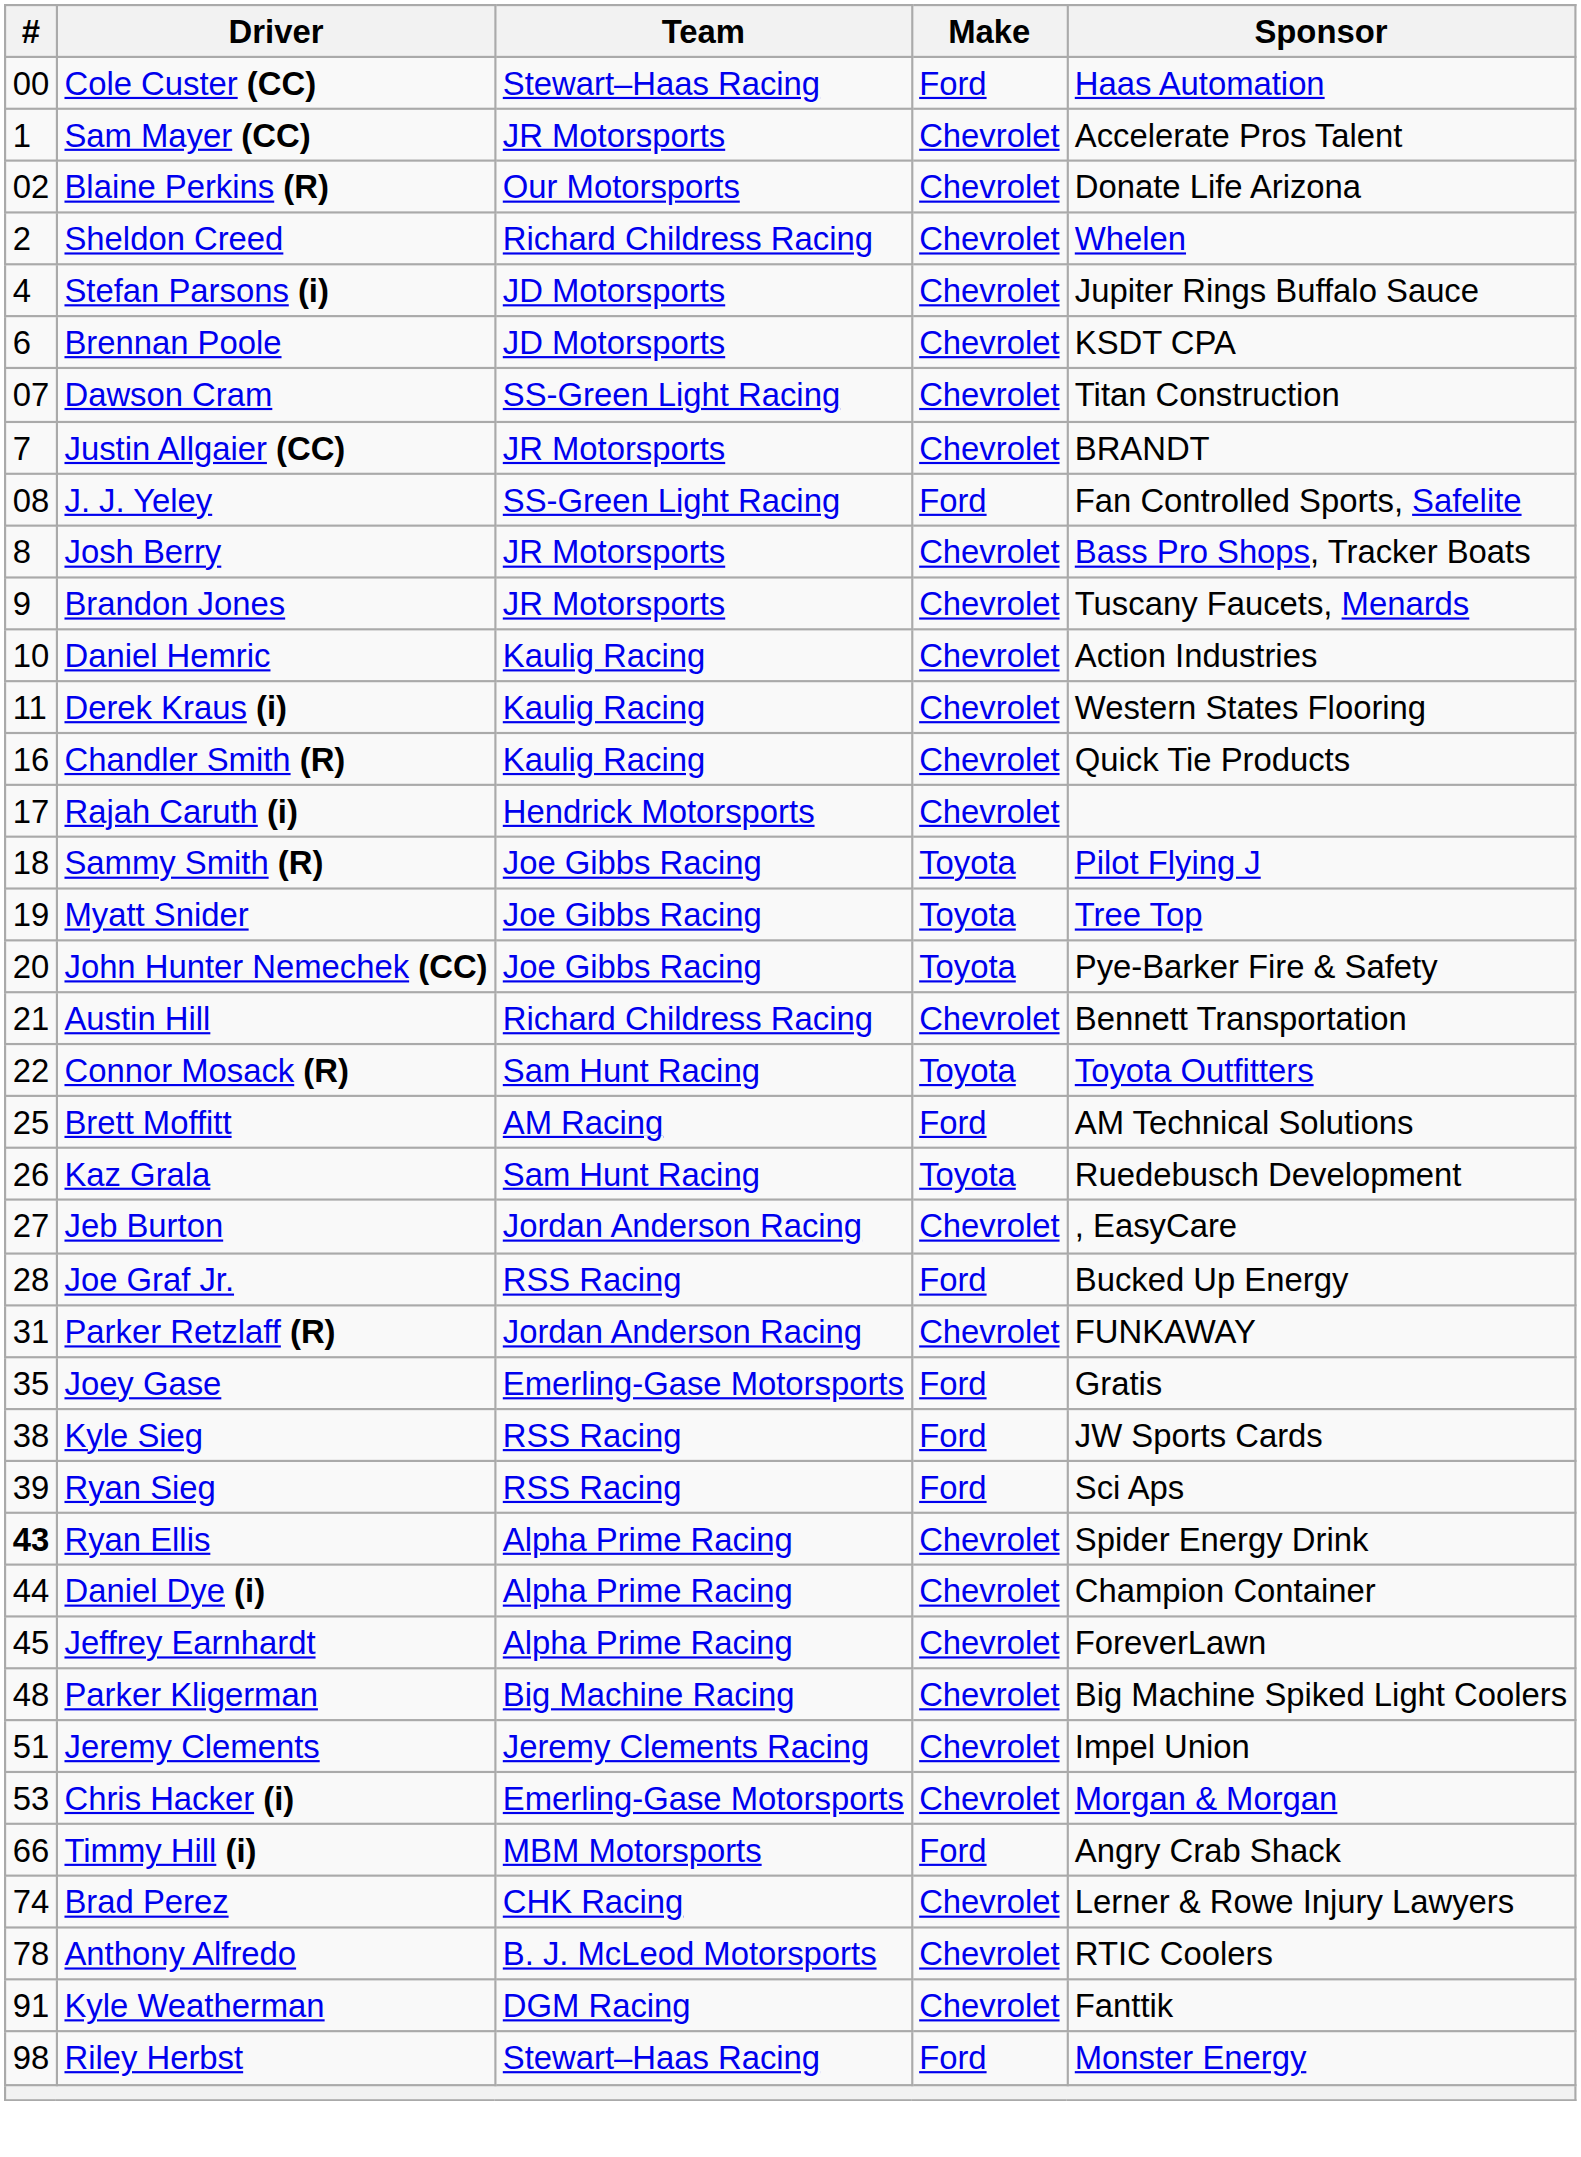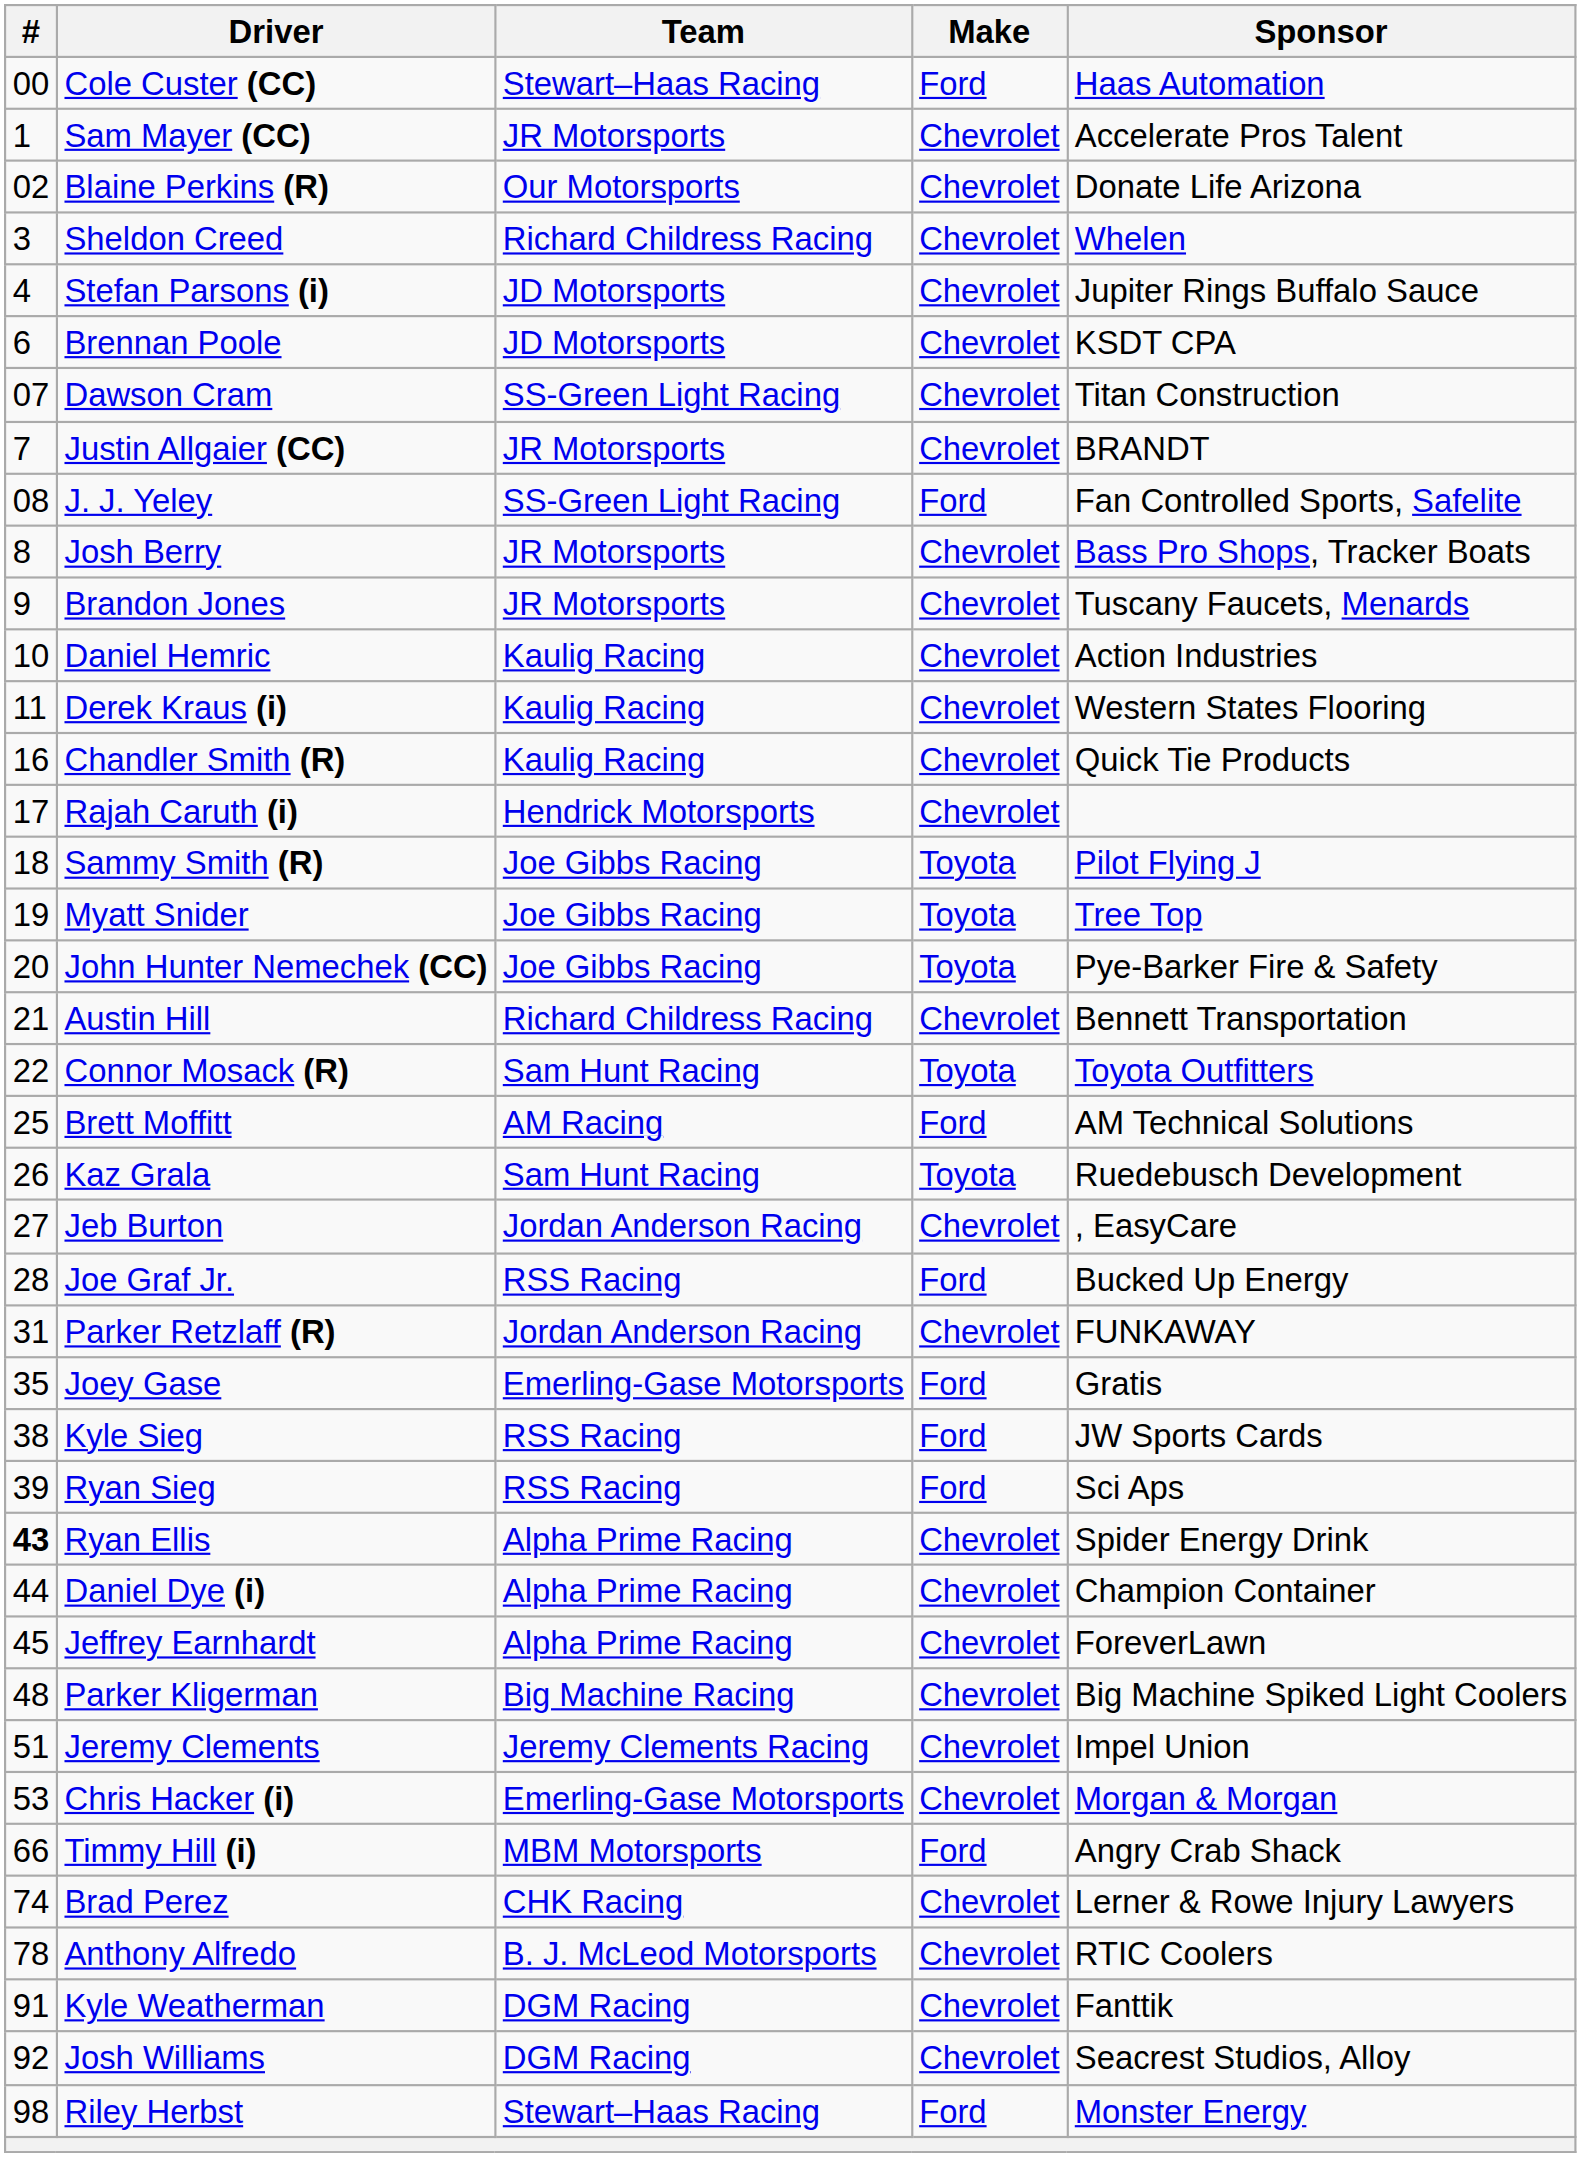Sheldon Creed | #: 2 -> 3
+ row: 92 | Josh Williams | DGM Racing | Chevrolet | Seacrest Studios, Alloy
